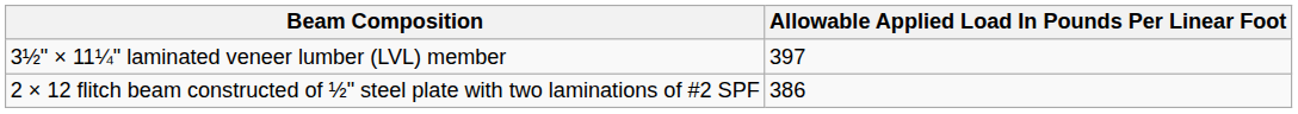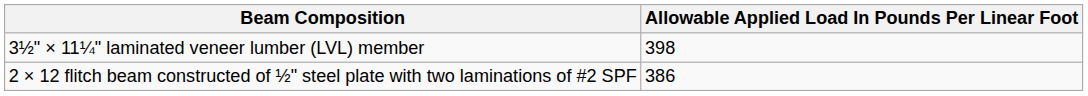3½ʺ × 11¼ʺ laminated veneer lumber (LVL) member | Allowable Applied Load In Pounds Per Linear Foot: 397 -> 398
